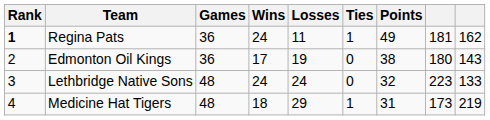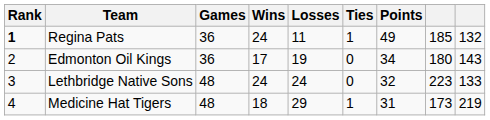Regina Pats | column 8: 181 -> 185
Regina Pats | column 9: 162 -> 132
Edmonton Oil Kings | Points: 38 -> 34
